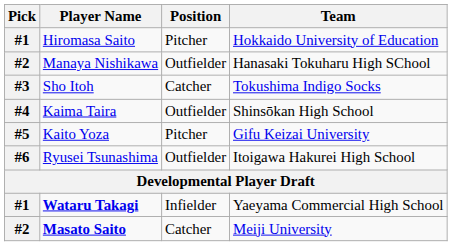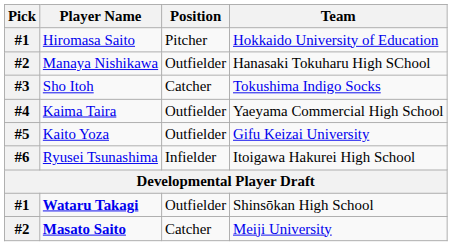Kaima Taira | Team: Shinsōkan High School -> Yaeyama Commercial High School
Kaito Yoza | Position: Pitcher -> Outfielder
Ryusei Tsunashima | Position: Outfielder -> Infielder
Wataru Takagi | Position: Infielder -> Outfielder
Wataru Takagi | Team: Yaeyama Commercial High School -> Shinsōkan High School
